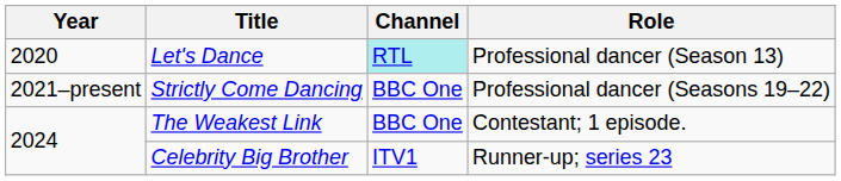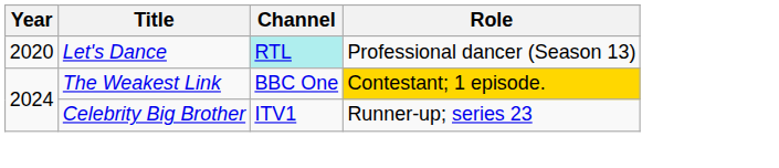- row: 2021–present | Strictly Come Dancing | BBC One | Professional dancer (Seasons 19–22)
The Weakest Link | Role: no background -> gold background
